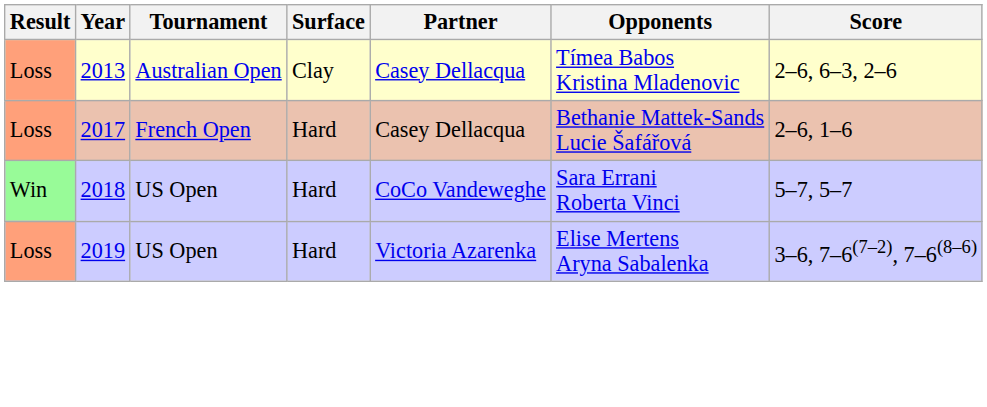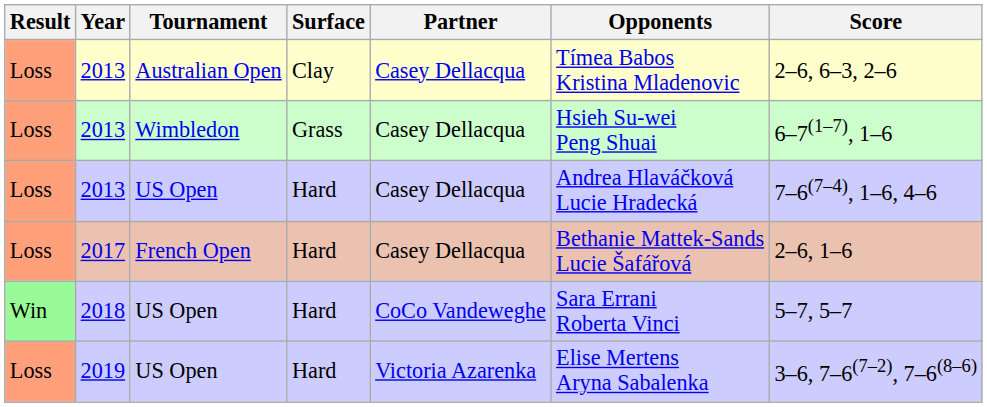+ row: Loss | 2013 | Wimbledon | Grass | Casey Dellacqua | Hsieh Su-wei Peng Shuai | 6–7(1–7), 1–6
+ row: Loss | 2013 | US Open | Hard | Casey Dellacqua | Andrea Hlaváčková Lucie Hradecká | 7–6(7–4), 1–6, 4–6
